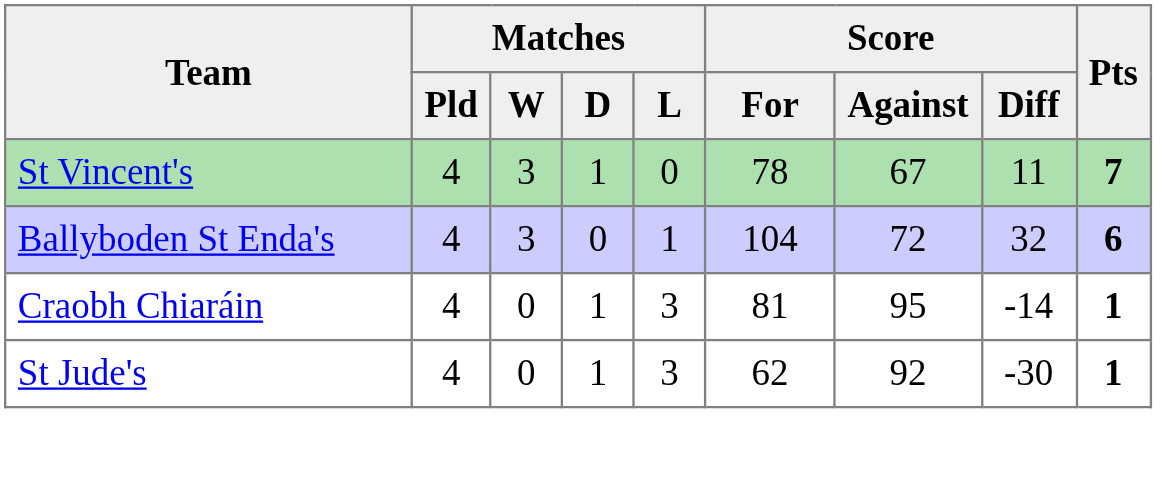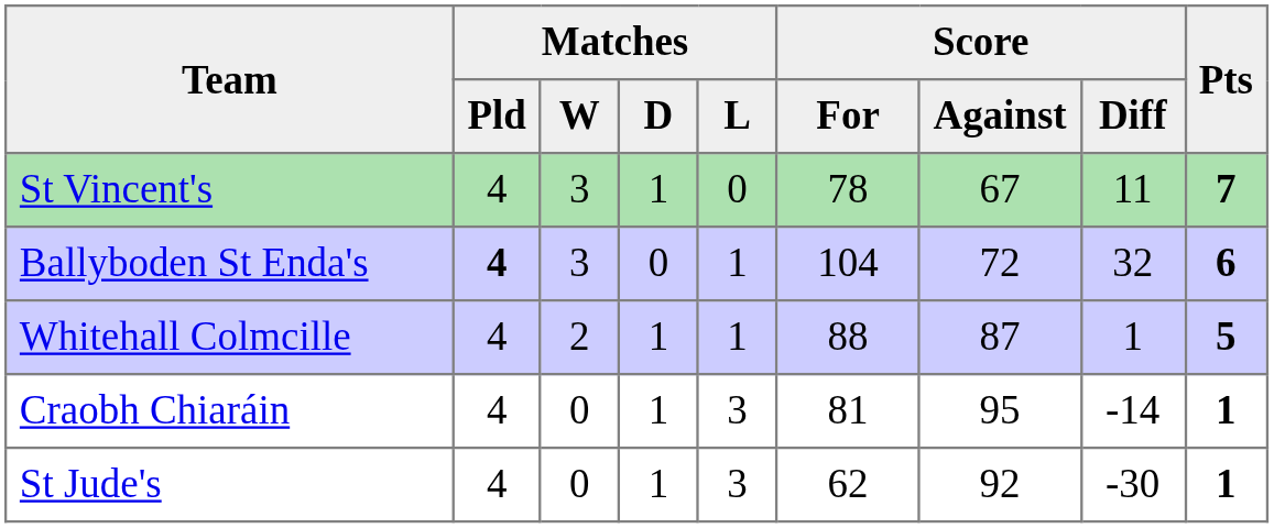Ballyboden St Enda's | Matches / Pld: normal -> bold
+ row: Whitehall Colmcille | 4 | 2 | 1 | 1 | 88 | 87 | 1 | 5
